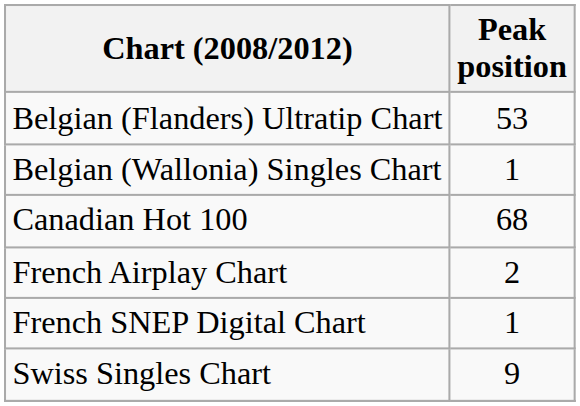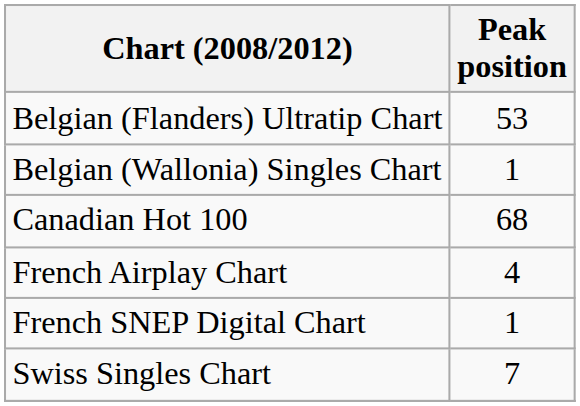French Airplay Chart | Peak position: 2 -> 4
Swiss Singles Chart | Peak position: 9 -> 7
